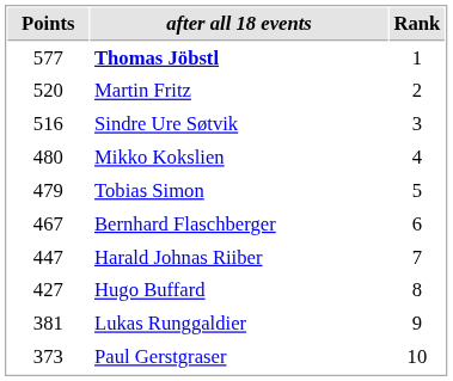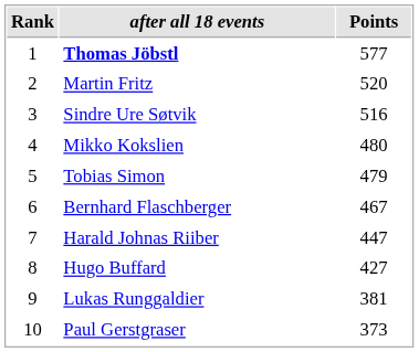columns swapped: Rank <-> Points
